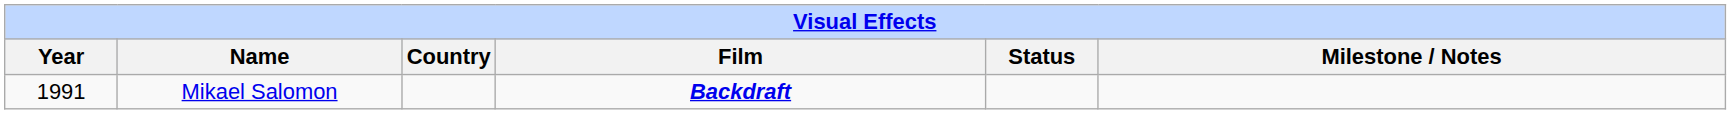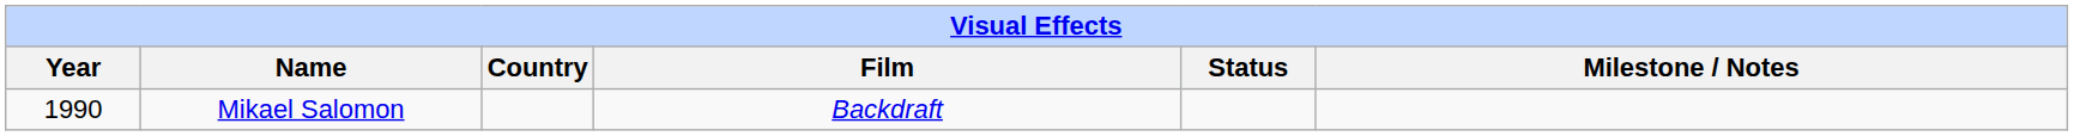Mikael Salomon | Year: 1991 -> 1990
Mikael Salomon | Film: bold -> normal
